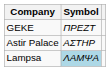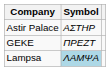rows swapped: Astir Palace <-> GEKE
